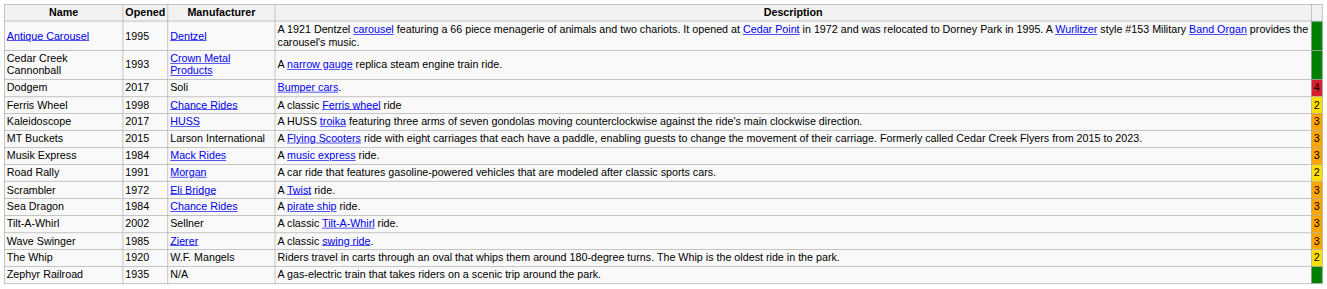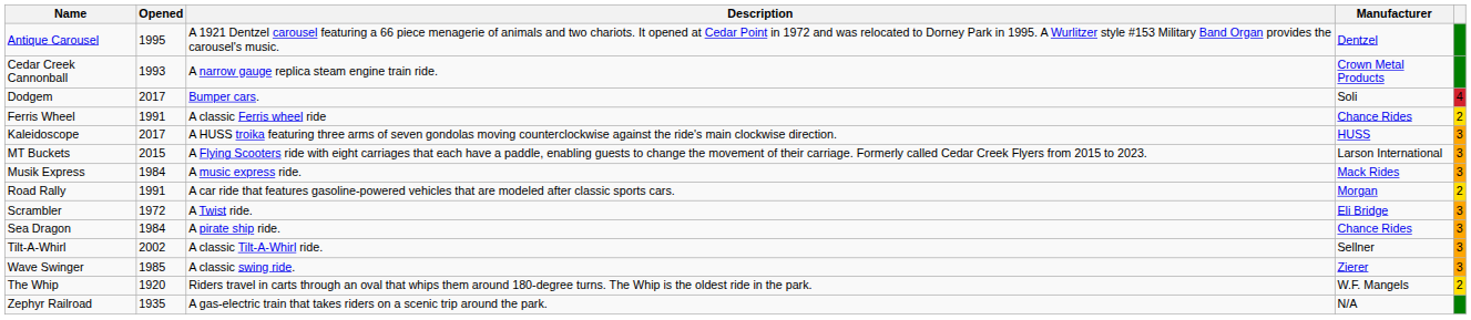columns swapped: Manufacturer <-> Description
Ferris Wheel | Opened: 1998 -> 1991
